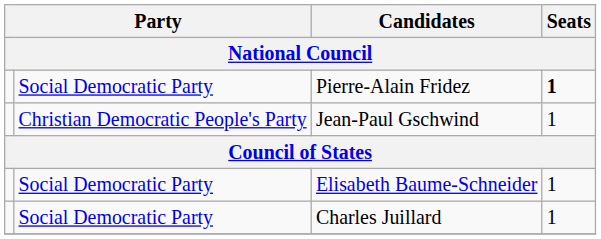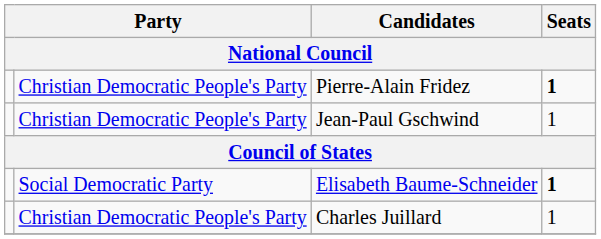Pierre-Alain Fridez | column 2: Social Democratic Party -> Christian Democratic People's Party
Elisabeth Baume-Schneider | Seats / National Council: normal -> bold
Charles Juillard | column 2: Social Democratic Party -> Christian Democratic People's Party
